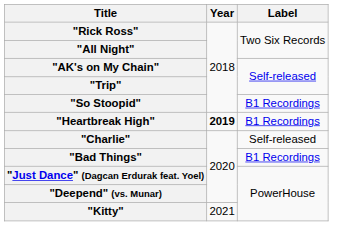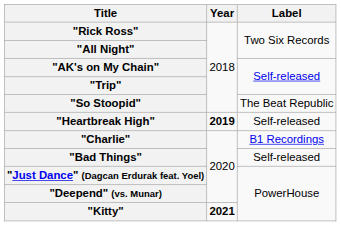"So Stoopid" | Label: B1 Recordings -> The Beat Republic
"Heartbreak High" | Label: B1 Recordings -> Self-released
"Charlie" | Label: Self-released -> B1 Recordings
"Bad Things" | Label: B1 Recordings -> Self-released
"Kitty" | Year: normal -> bold
